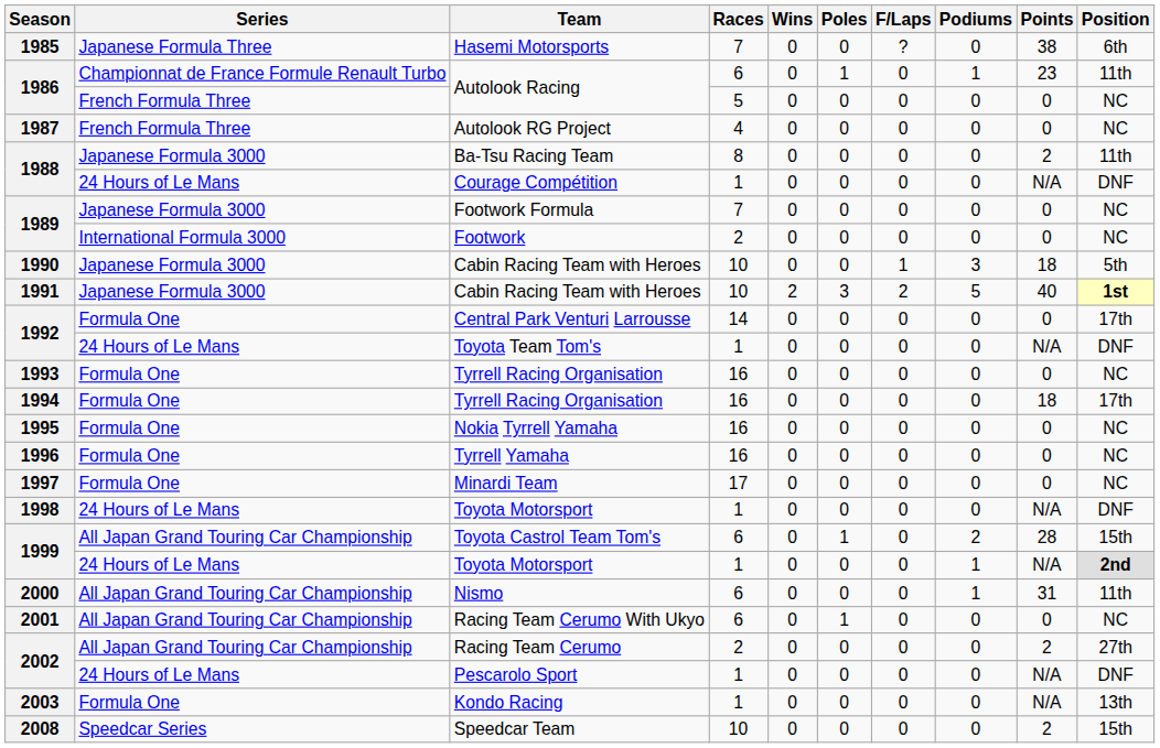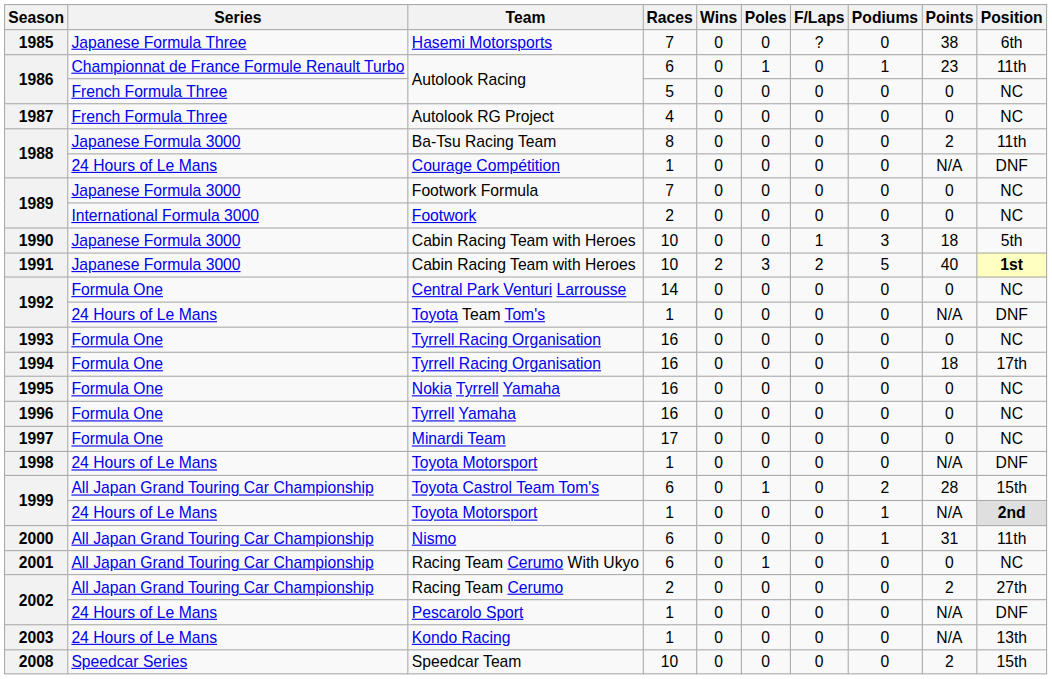Central Park Venturi Larrousse | Position: 17th -> NC
Kondo Racing | Series: Formula One -> 24 Hours of Le Mans
